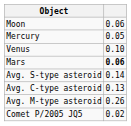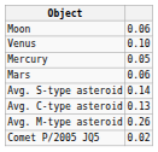rows swapped: Mercury <-> Venus
Mars | column 2: bold -> normal
